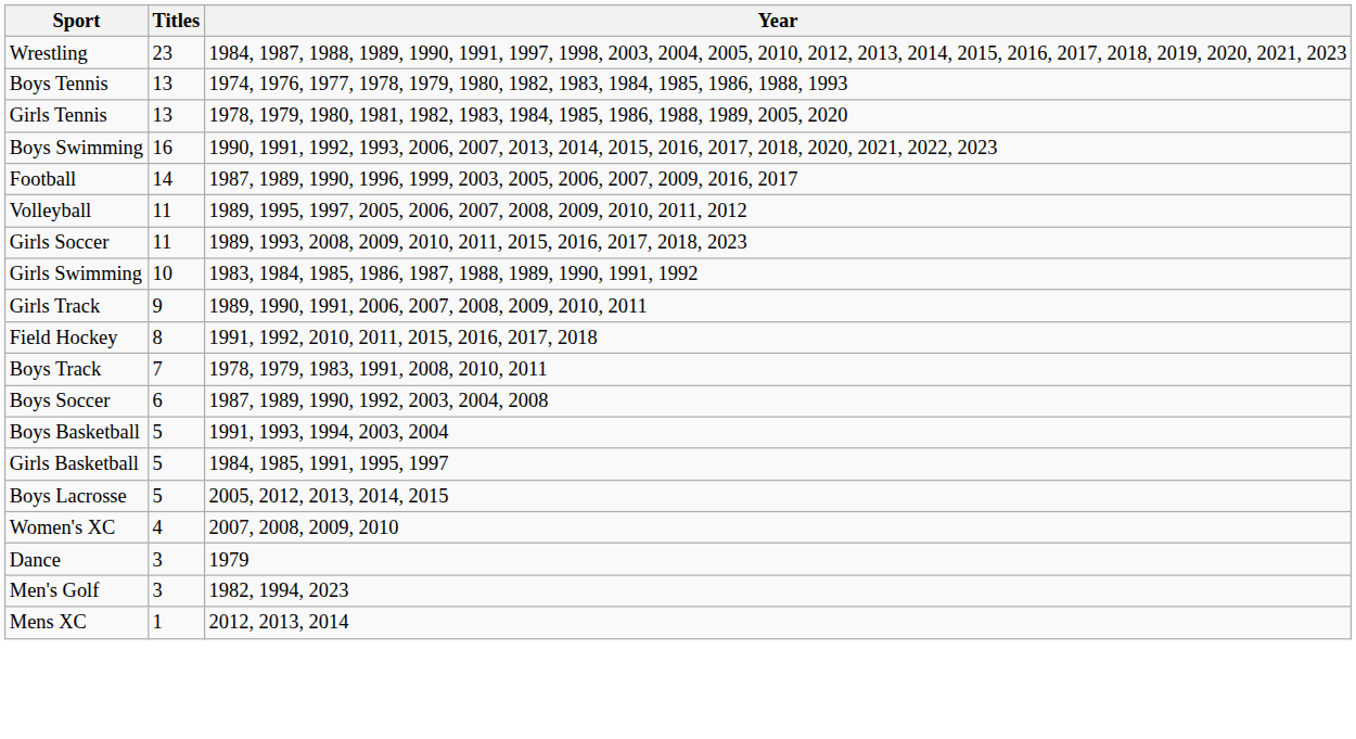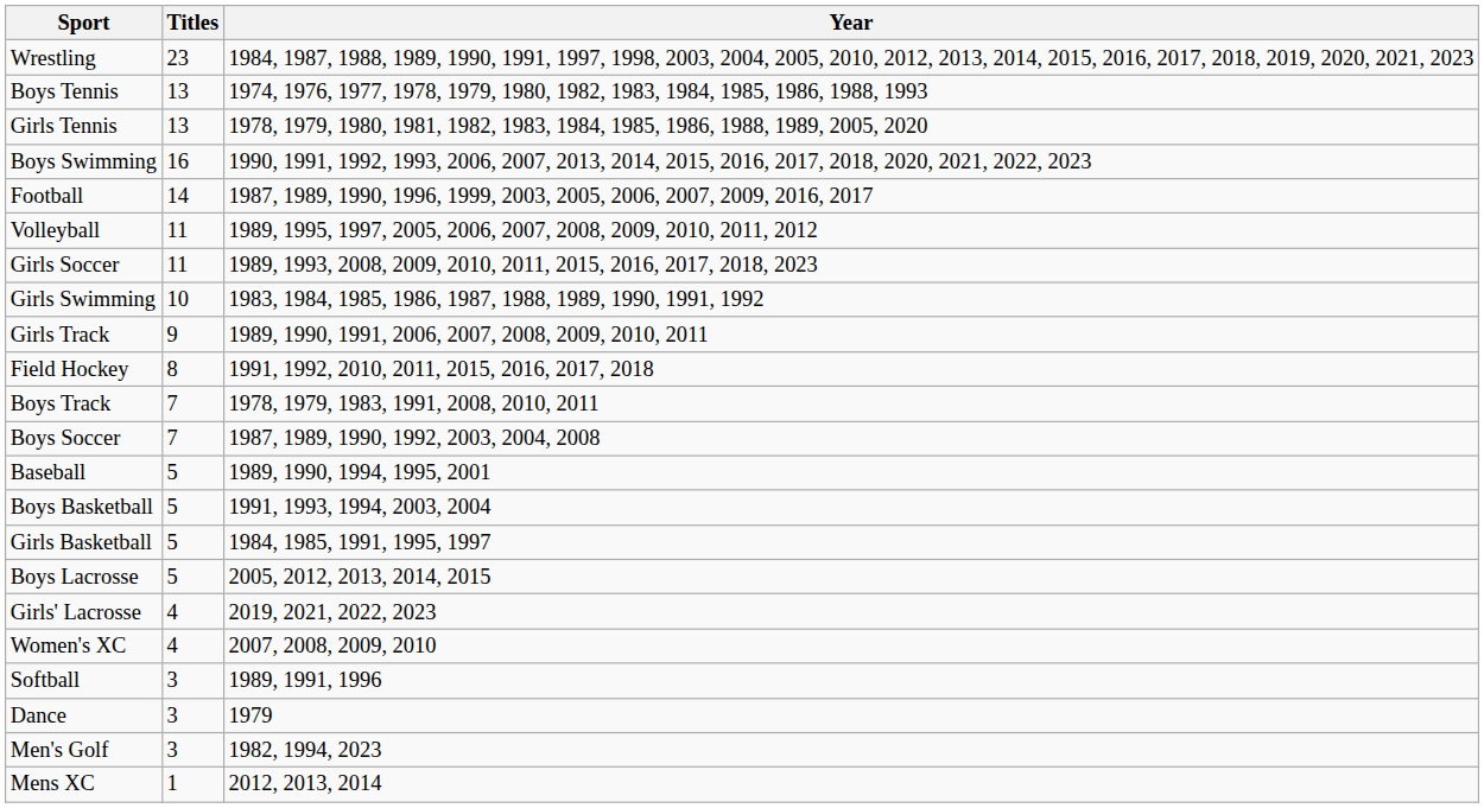Boys Soccer | Titles: 6 -> 7
+ row: Baseball | 5 | 1989, 1990, 1994, 1995, 2001
+ row: Girls' Lacrosse | 4 | 2019, 2021, 2022, 2023
+ row: Softball | 3 | 1989, 1991, 1996
